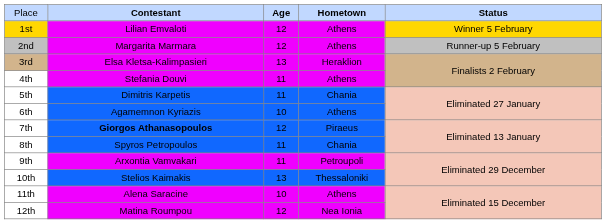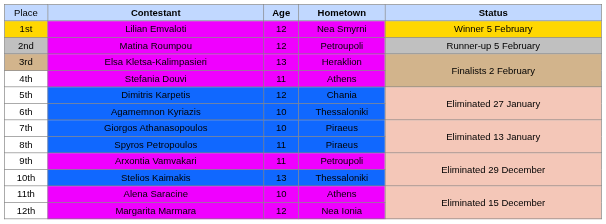1st | column 4: Athens -> Nea Smyrni
2nd | column 2: Margarita Marmara -> Matina Roumpou
2nd | column 4: Athens -> Petroupoli
5th | column 3: 11 -> 12
6th | column 4: Athens -> Thessaloniki
7th | column 2: bold -> normal
7th | column 3: 12 -> 10
8th | column 4: Chania -> Piraeus
12th | column 2: Matina Roumpou -> Margarita Marmara
